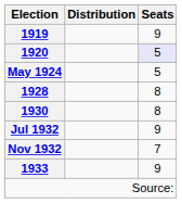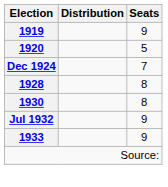1920 | Seats: lavender background -> no background
- row: May 1924 | 5
+ row: Dec 1924 | 7
- row: Nov 1932 | 7
